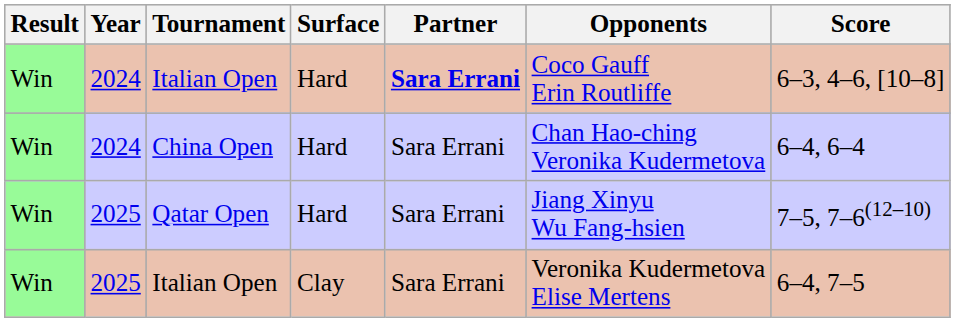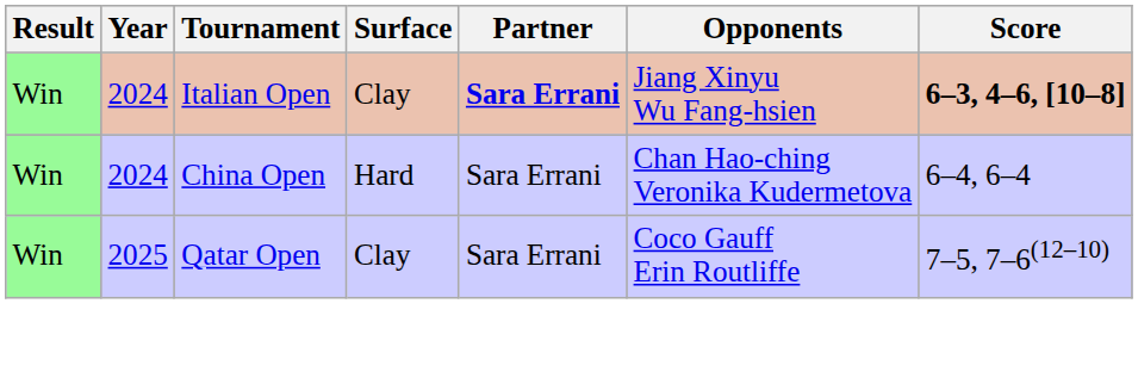2024 / Italian Open | Surface: Hard -> Clay
2024 / Italian Open | Opponents: Coco Gauff Erin Routliffe -> Jiang Xinyu Wu Fang-hsien
2024 / Italian Open | Score: normal -> bold
Qatar Open | Surface: Hard -> Clay
Qatar Open | Opponents: Jiang Xinyu Wu Fang-hsien -> Coco Gauff Erin Routliffe
- row: Win | 2025 | Italian Open | Clay | Sara Errani | Veronika Kudermetova Elise Mertens | 6–4, 7–5
